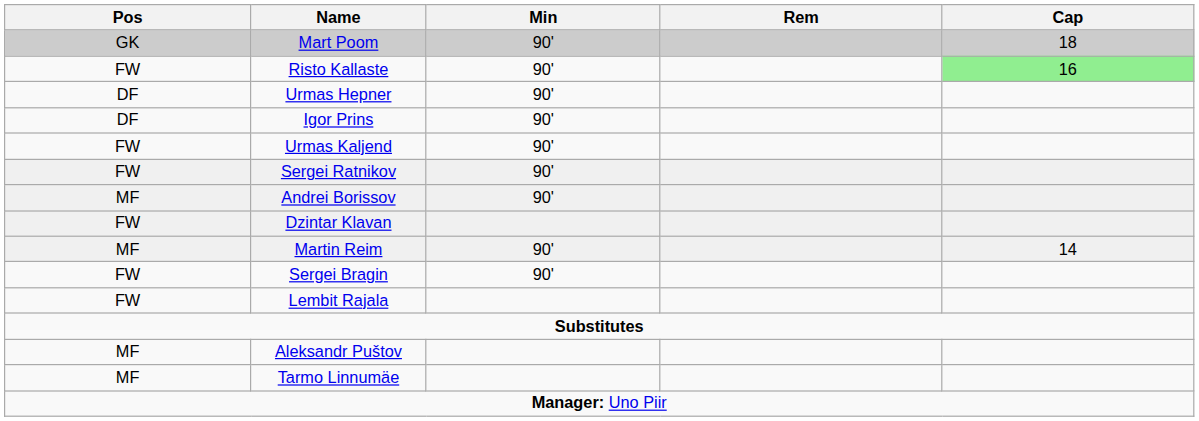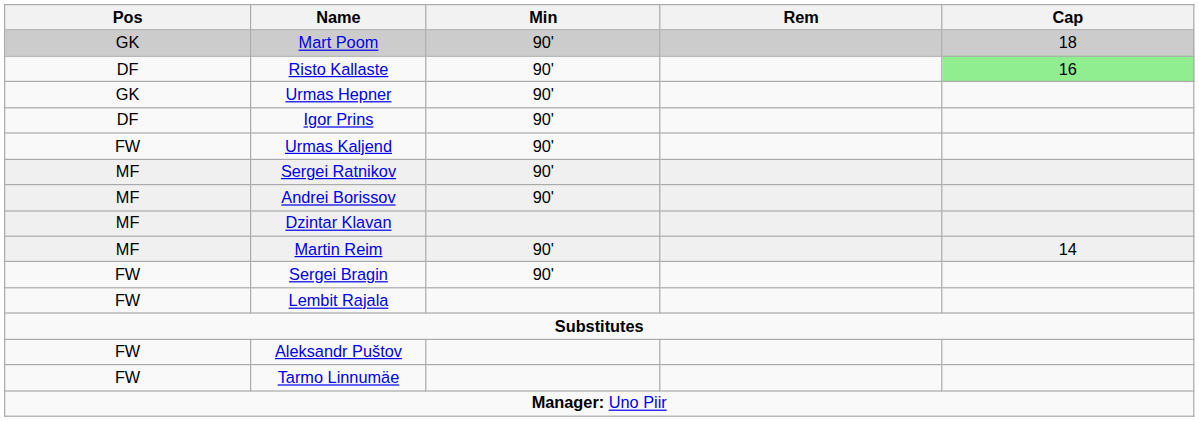Risto Kallaste | Pos: FW -> DF
Urmas Hepner | Pos: DF -> GK
Sergei Ratnikov | Pos: FW -> MF
Dzintar Klavan | Pos: FW -> MF
Aleksandr Puštov | Pos: MF -> FW
Tarmo Linnumäe | Pos: MF -> FW
